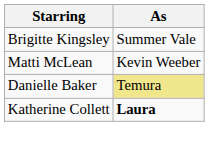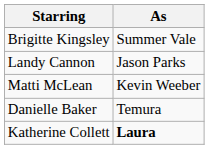+ row: Landy Cannon | Jason Parks
Danielle Baker | As: khaki background -> no background
